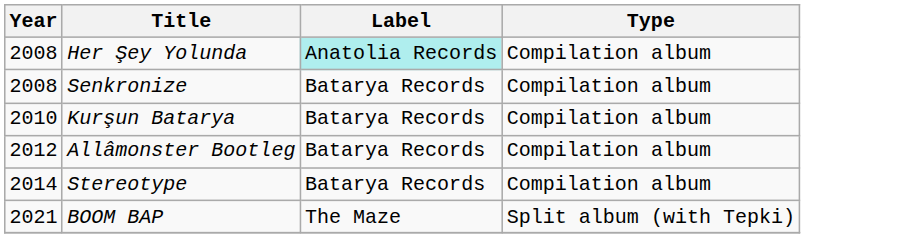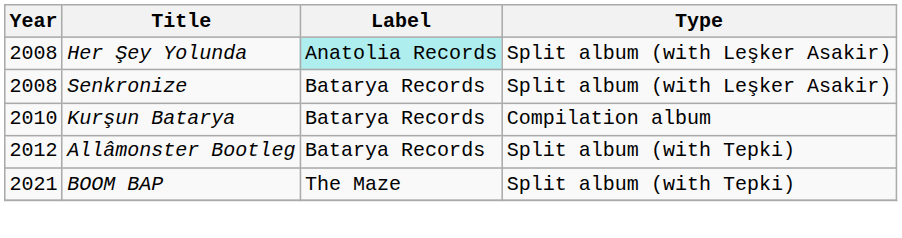Her Şey Yolunda | Type: Compilation album -> Split album (with Leşker Asakir)
Senkronize | Type: Compilation album -> Split album (with Leşker Asakir)
Allâmonster Bootleg | Type: Compilation album -> Split album (with Tepki)
- row: 2014 | Stereotype | Batarya Records | Compilation album
